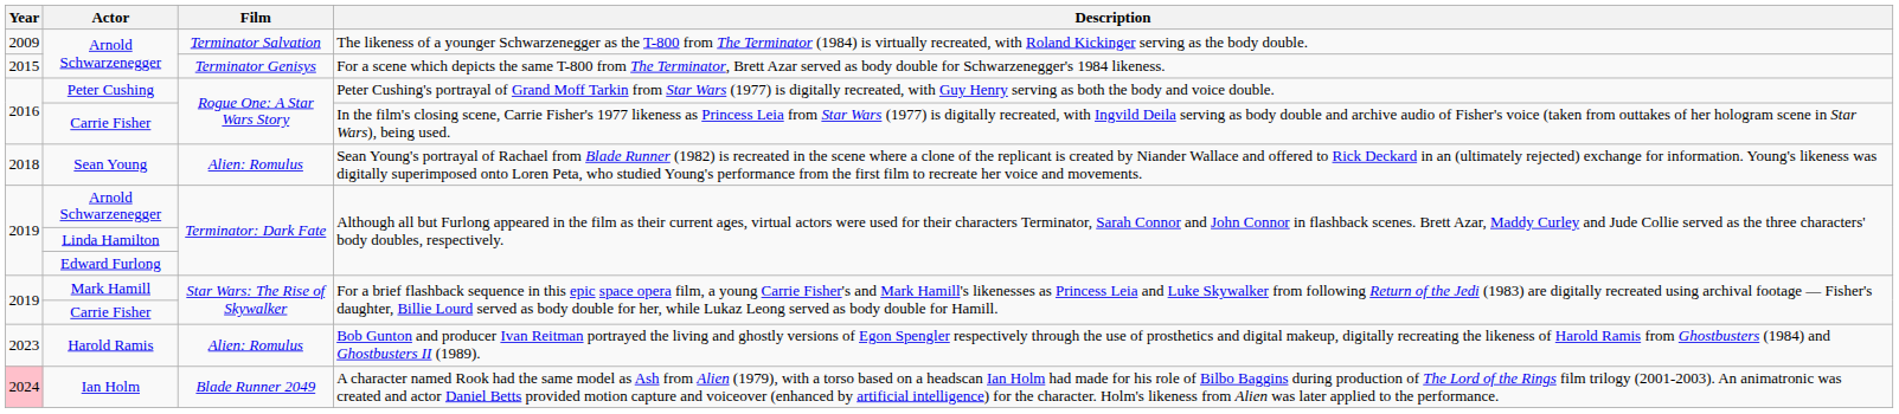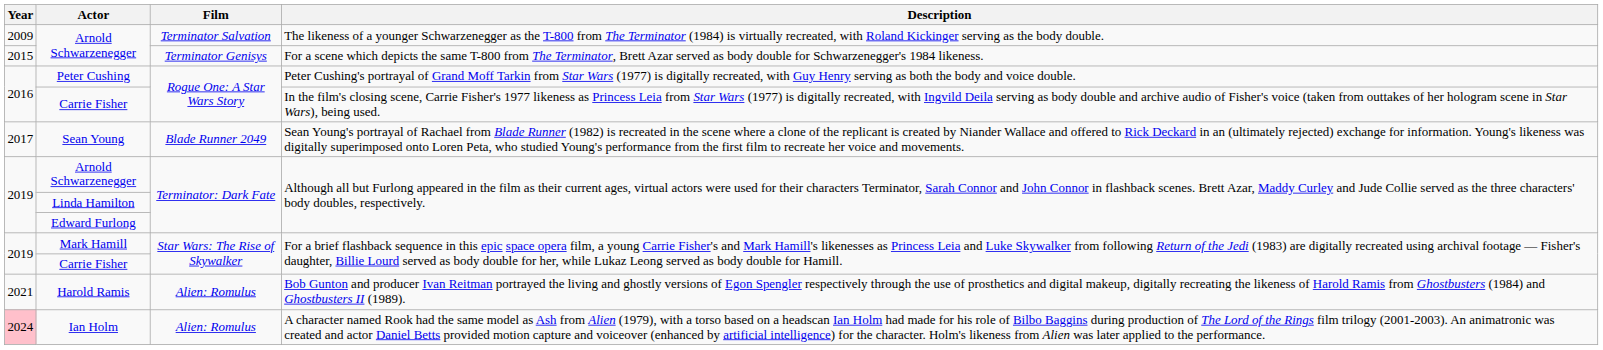Sean Young | Year: 2018 -> 2017
Sean Young | Film: Alien: Romulus -> Blade Runner 2049
Harold Ramis | Year: 2023 -> 2021
Ian Holm | Film: Blade Runner 2049 -> Alien: Romulus
